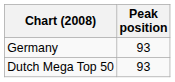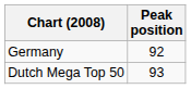Germany | Peak position: 93 -> 92
